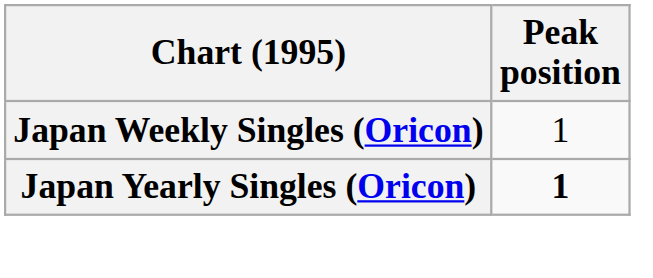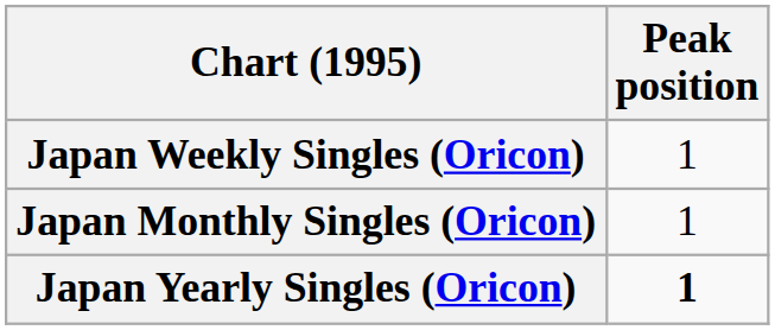+ row: Japan Monthly Singles (Oricon) | 1
